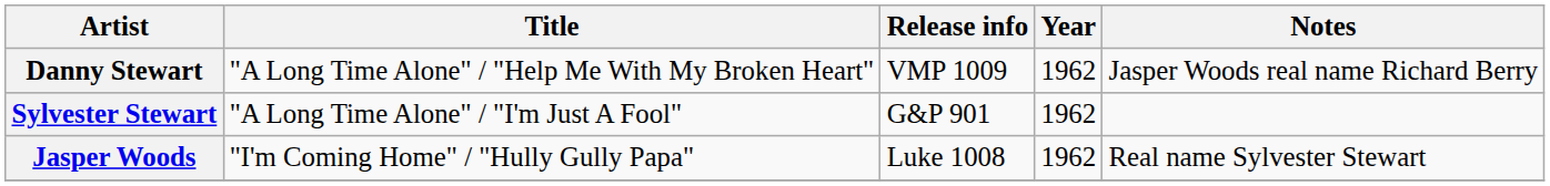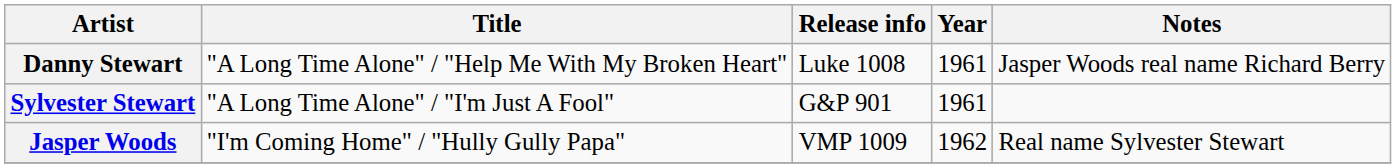Danny Stewart | Release info: VMP 1009 -> Luke 1008
Danny Stewart | Year: 1962 -> 1961
Sylvester Stewart | Year: 1962 -> 1961
Jasper Woods | Release info: Luke 1008 -> VMP 1009
